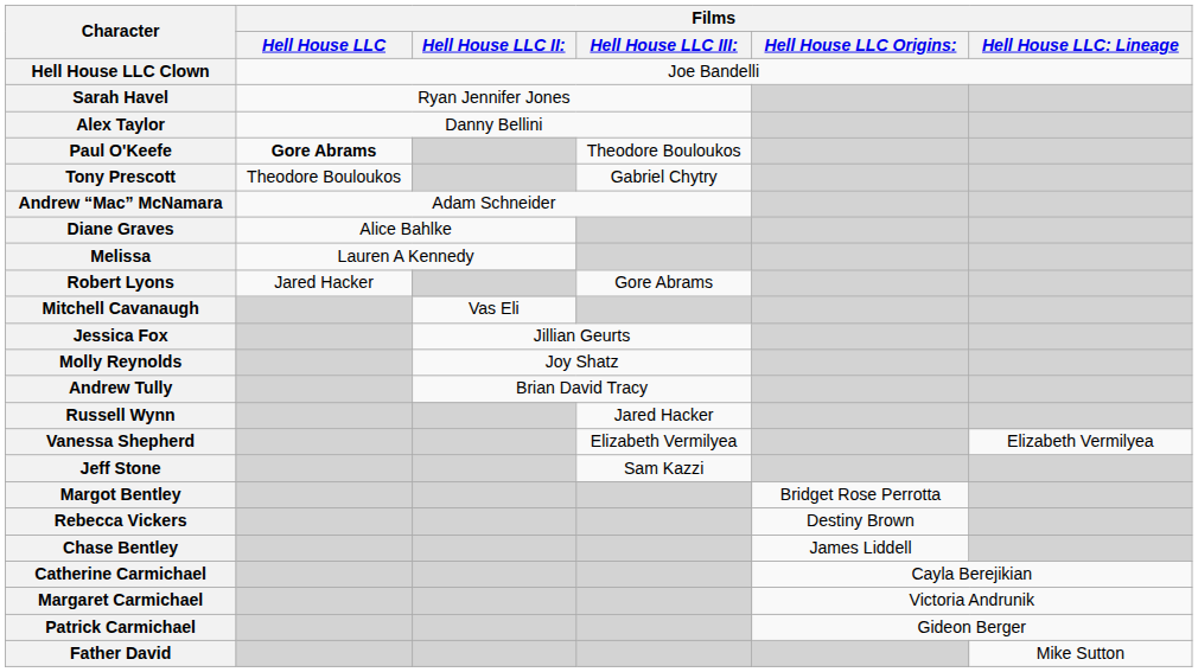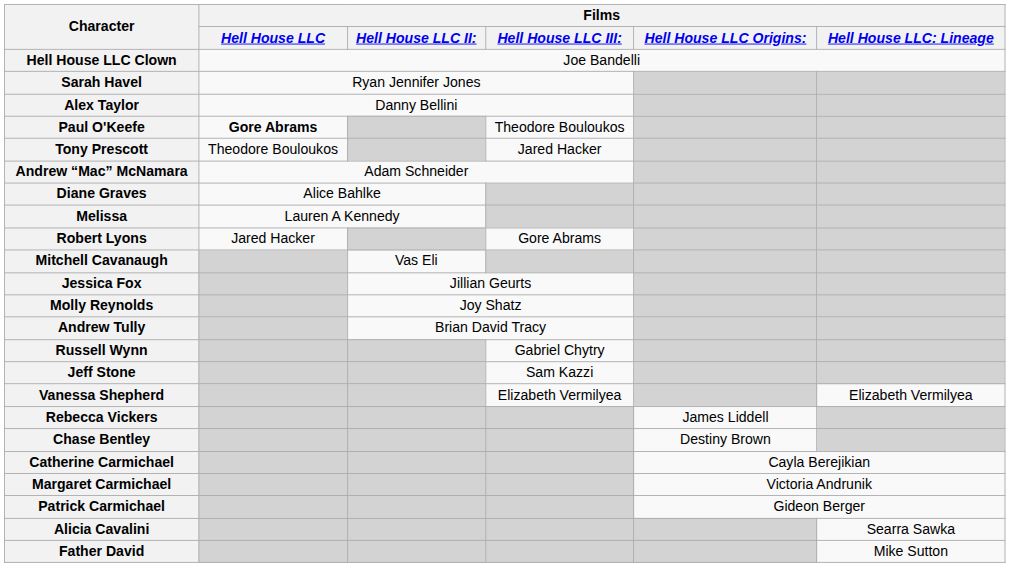Tony Prescott | Films / Hell House LLC III:: Gabriel Chytry -> Jared Hacker
Russell Wynn | Films / Hell House LLC III:: Jared Hacker -> Gabriel Chytry
rows swapped: Vanessa Shepherd <-> Jeff Stone
- row: Margot Bentley | Bridget Rose Perrotta
Rebecca Vickers | Films / Hell House LLC Origins:: Destiny Brown -> James Liddell
Chase Bentley | Films / Hell House LLC Origins:: James Liddell -> Destiny Brown
+ row: Alicia Cavalini | Searra Sawka
